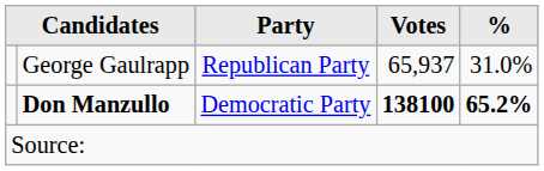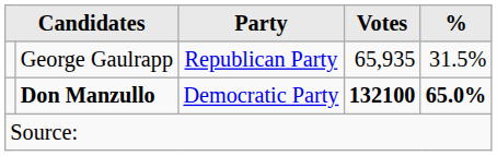George Gaulrapp | Votes: 65,937 -> 65,935
George Gaulrapp | %: 31.0% -> 31.5%
Don Manzullo | Votes: 138100 -> 132100
Don Manzullo | %: 65.2% -> 65.0%
